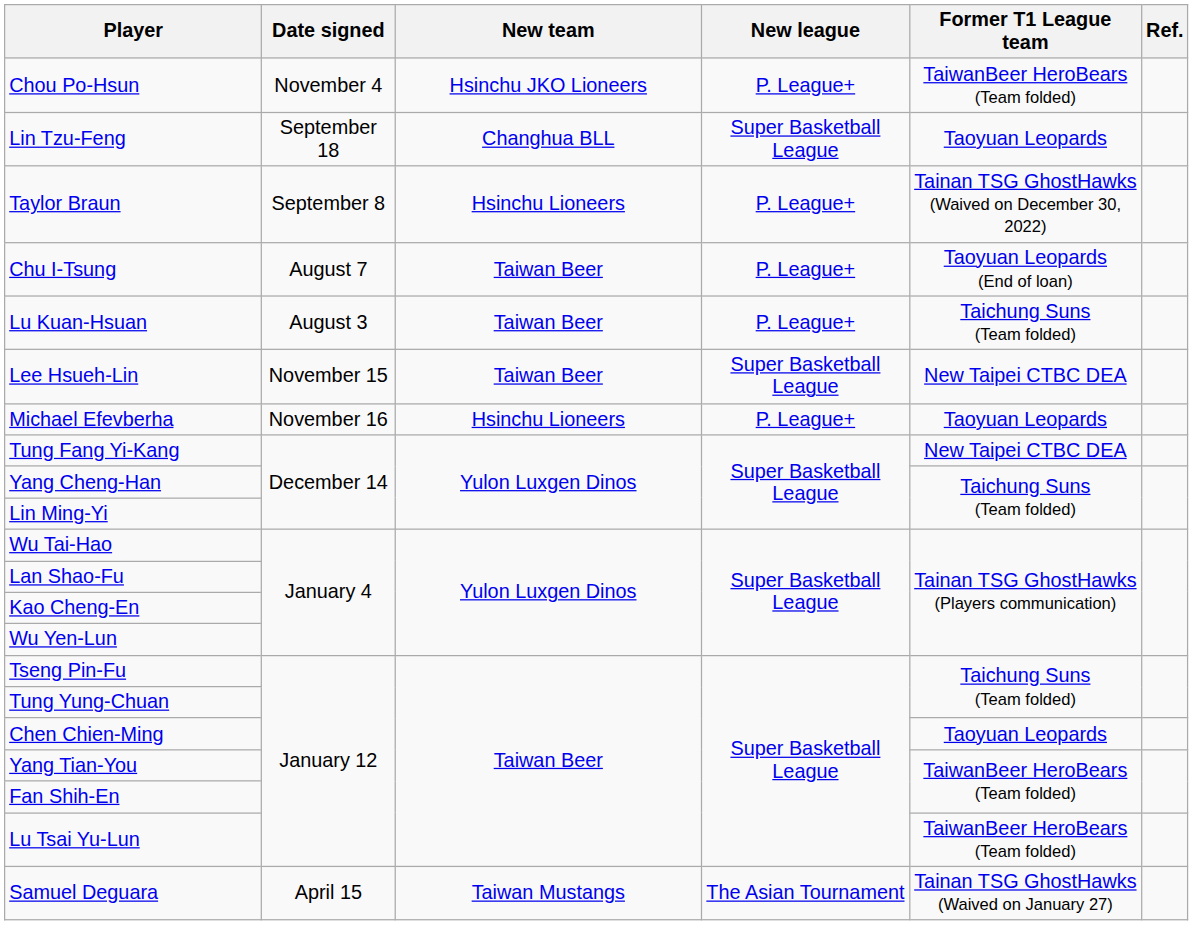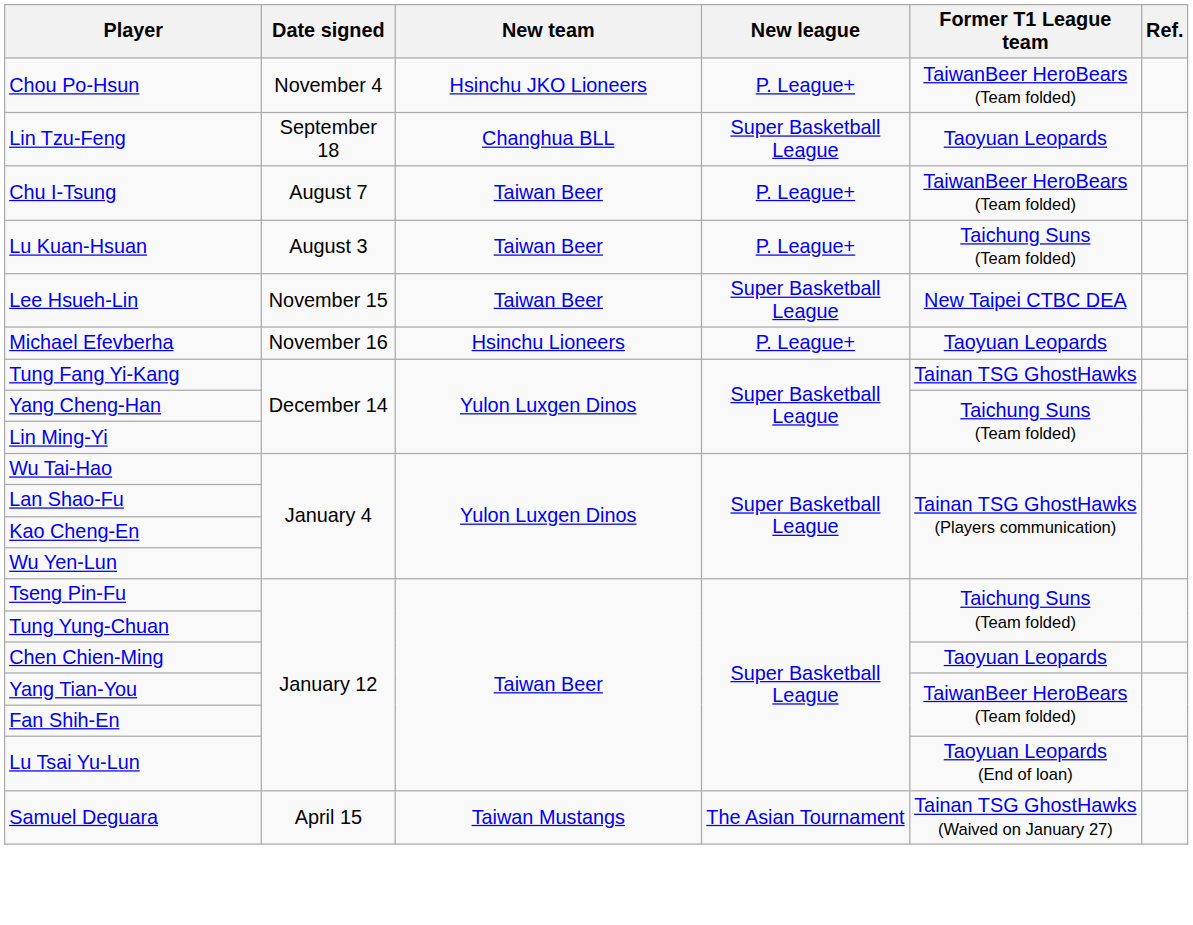- row: Taylor Braun | September 8 | Hsinchu Lioneers | P. League+ | Tainan TSG GhostHawks (Waived on December 30, 2022)
Chu I-Tsung | Former T1 League team: Taoyuan Leopards (End of loan) -> TaiwanBeer HeroBears (Team folded)
Tung Fang Yi-Kang | Former T1 League team: New Taipei CTBC DEA -> Tainan TSG GhostHawks
Lu Tsai Yu-Lun | Former T1 League team: TaiwanBeer HeroBears (Team folded) -> Taoyuan Leopards (End of loan)
